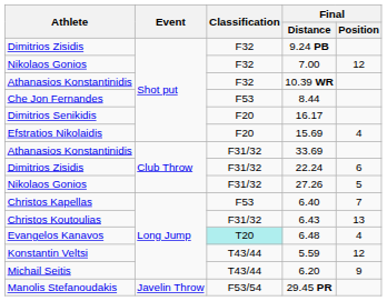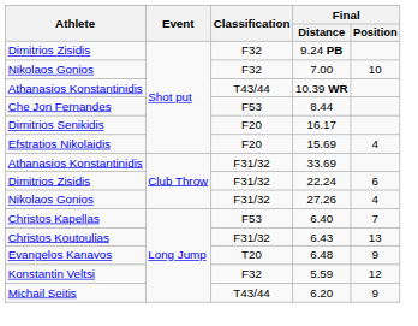7.00 | Final / Position: 12 -> 10
10.39 WR | Classification: F32 -> T43/44
27.26 | Final / Position: 5 -> 4
6.48 | Classification: paleturquoise background -> no background
6.48 | Final / Position: 4 -> 9
5.59 | Classification: T43/44 -> F32
- row: Manolis Stefanoudakis | Javelin Throw | F53/54 | 29.45 PR
